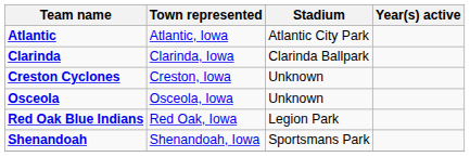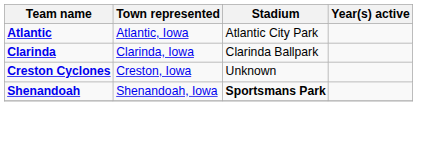- row: Osceola | Osceola, Iowa | Unknown
- row: Red Oak Blue Indians | Red Oak, Iowa | Legion Park
Shenandoah | Stadium: normal -> bold
